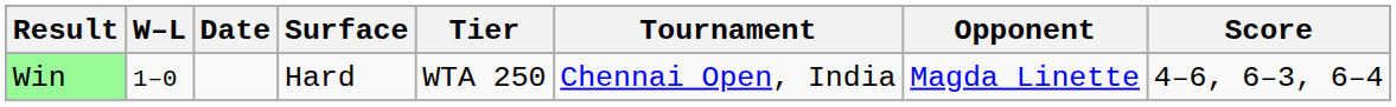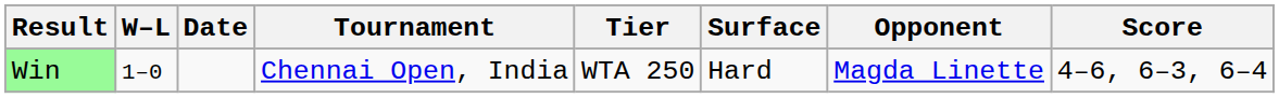columns swapped: Tournament <-> Surface
